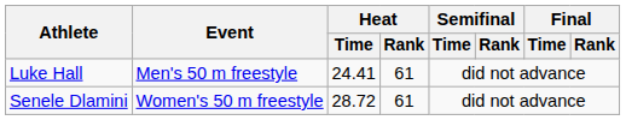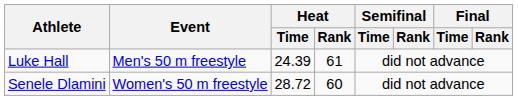Luke Hall | Heat / Time: 24.41 -> 24.39
Senele Dlamini | Heat / Rank: 61 -> 60
